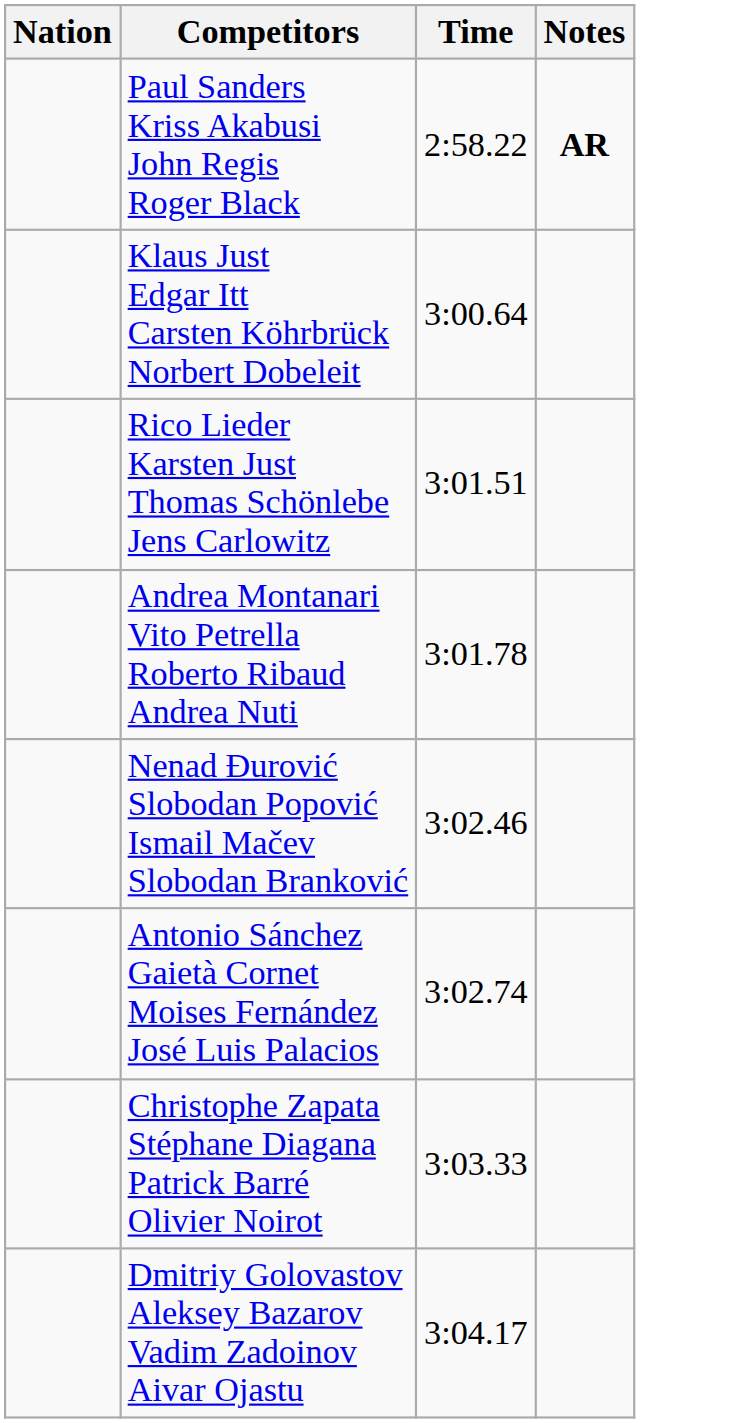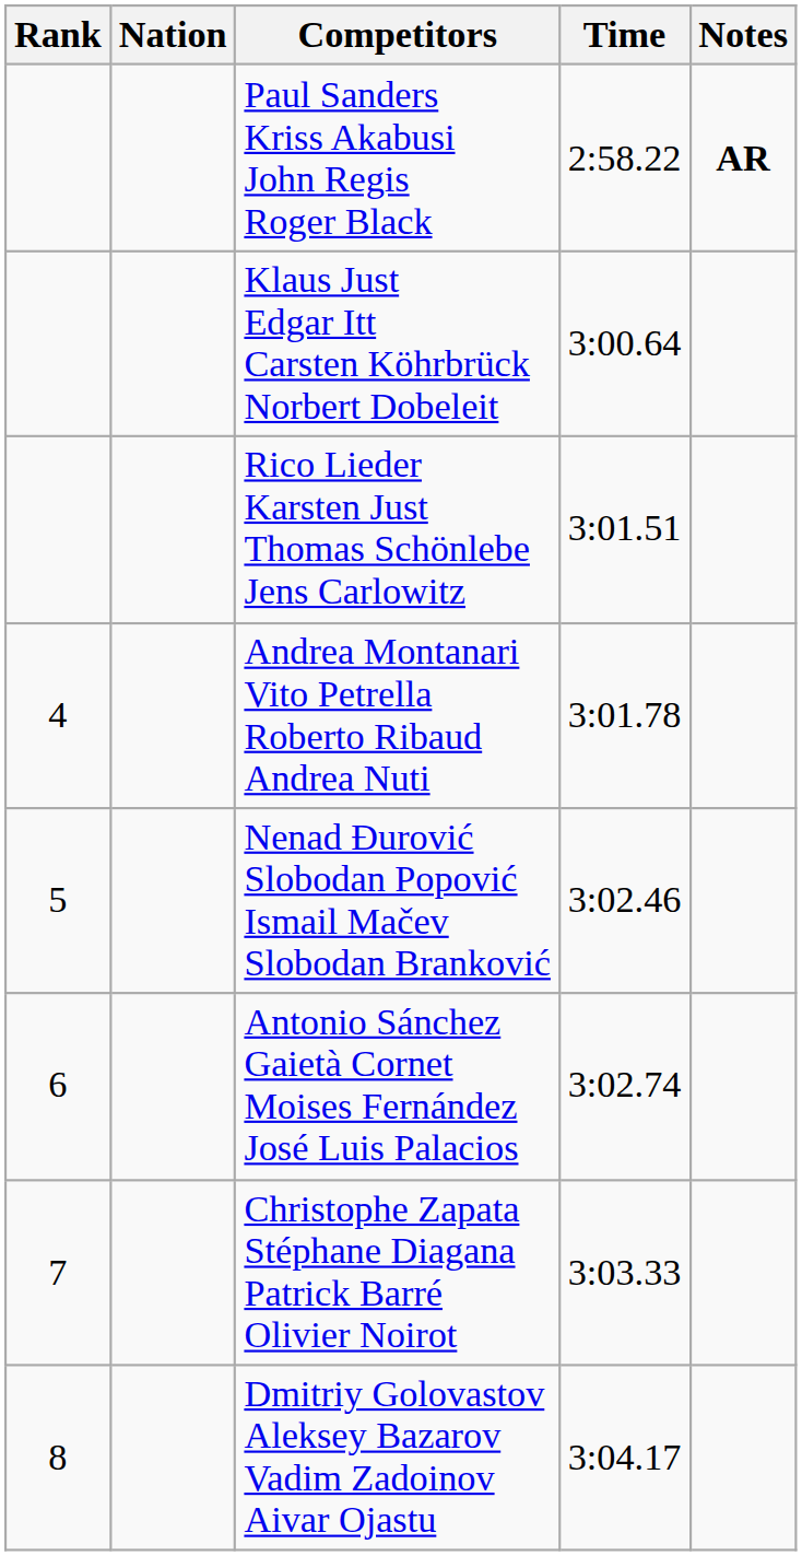+ column: Rank | 4 | 5 | 6 | 7 | 8
